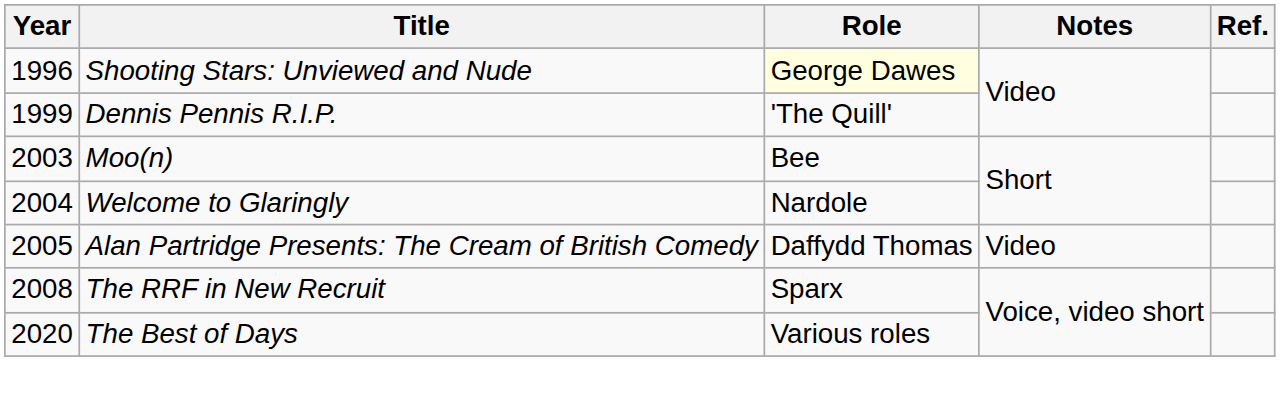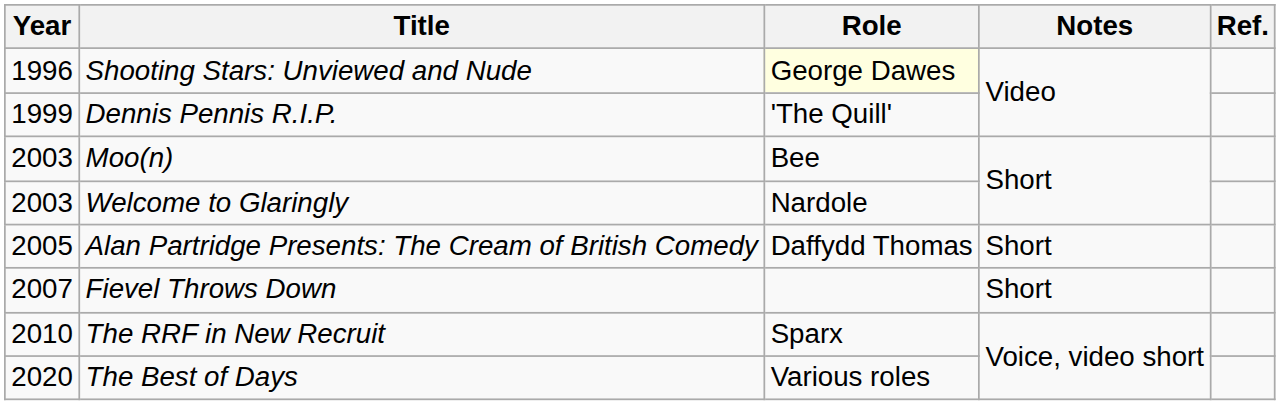Welcome to Glaringly | Year: 2004 -> 2003
Alan Partridge Presents: The Cream of British Comedy | Notes: Video -> Short
+ row: 2007 | Fievel Throws Down | Short
The RRF in New Recruit | Year: 2008 -> 2010
